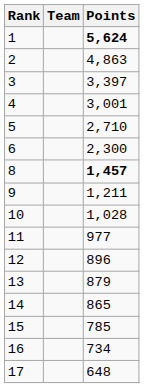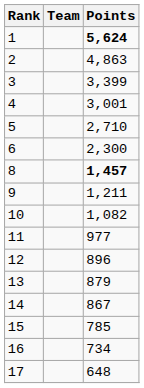3 | Points: 3,397 -> 3,399
10 | Points: 1,028 -> 1,082
14 | Points: 865 -> 867
